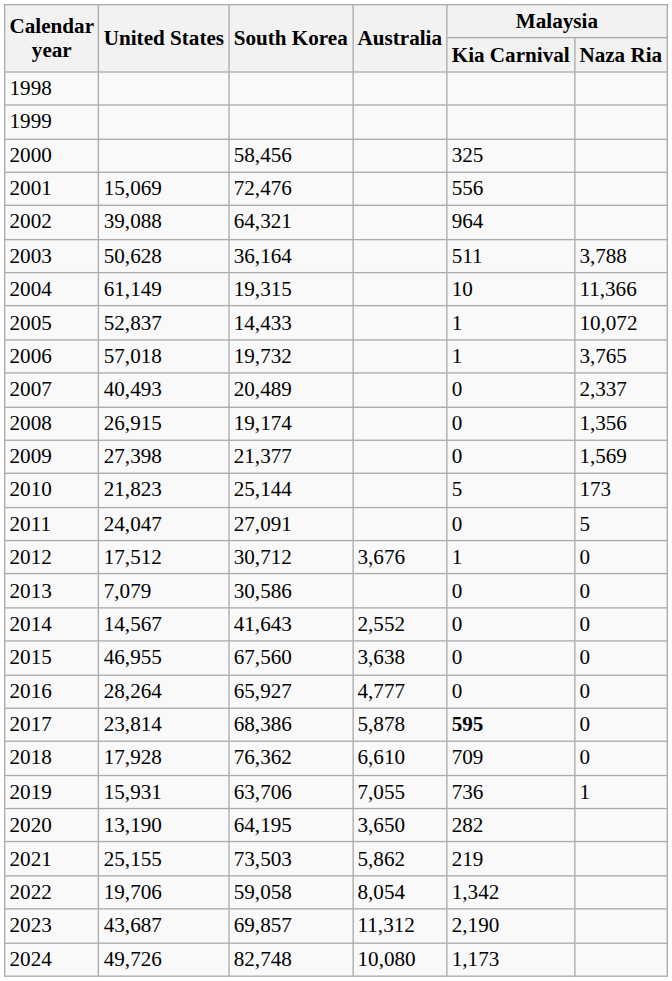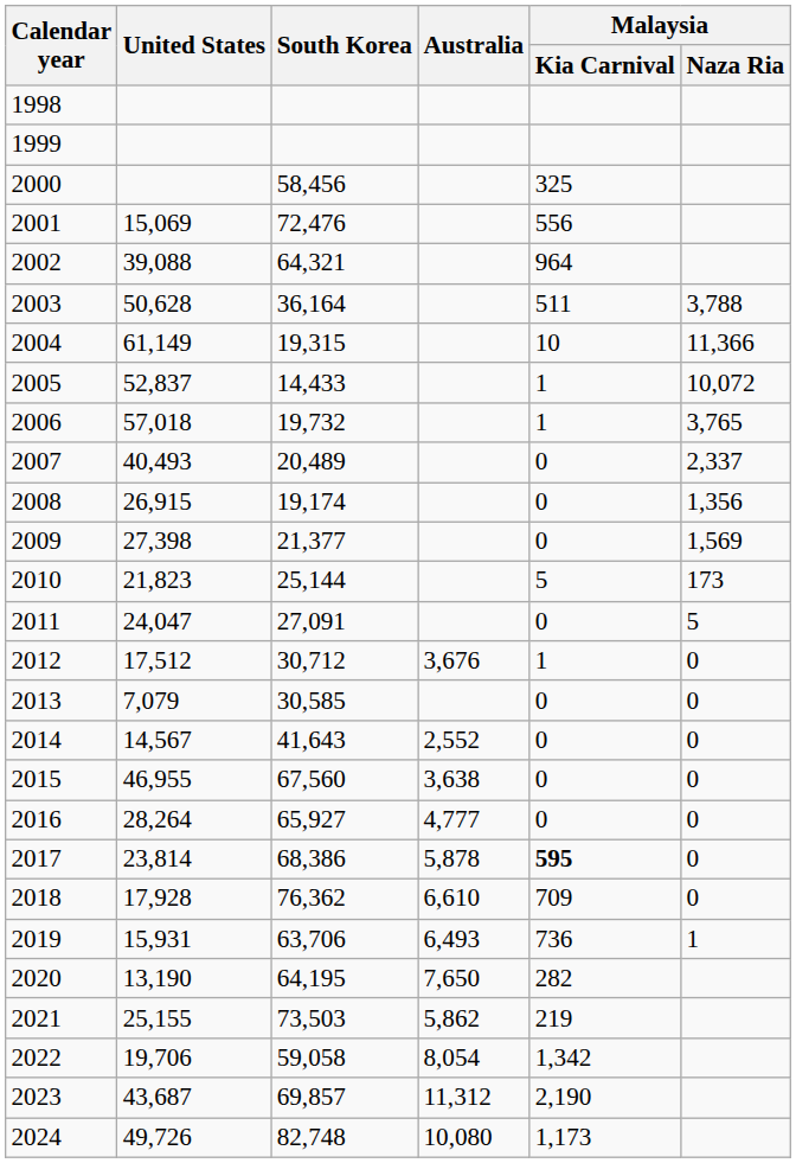2013 | South Korea: 30,586 -> 30,585
2019 | Australia: 7,055 -> 6,493
2020 | Australia: 3,650 -> 7,650
